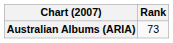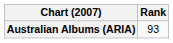Australian Albums (ARIA) | Rank: 73 -> 93
